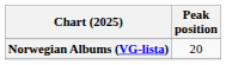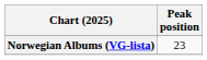Norwegian Albums (VG-lista) | Peak position: 20 -> 23
